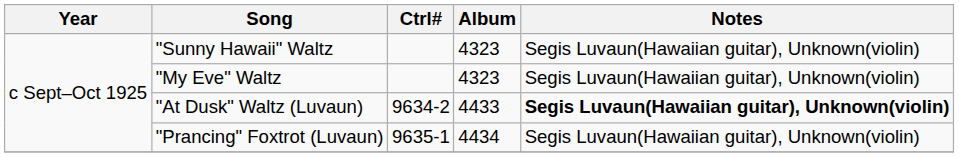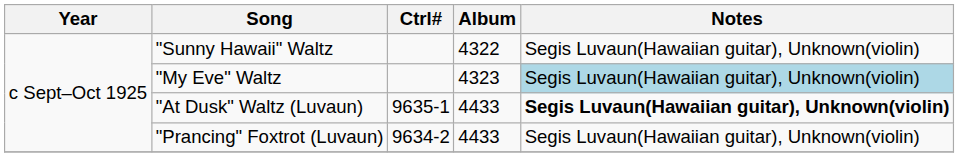"Sunny Hawaii" Waltz | Album: 4323 -> 4322
"My Eve" Waltz | Notes: no background -> lightblue background
"At Dusk" Waltz (Luvaun) | Ctrl#: 9634-2 -> 9635-1
"Prancing" Foxtrot (Luvaun) | Ctrl#: 9635-1 -> 9634-2
"Prancing" Foxtrot (Luvaun) | Album: 4434 -> 4433
